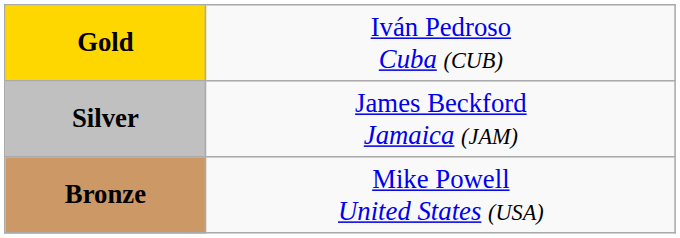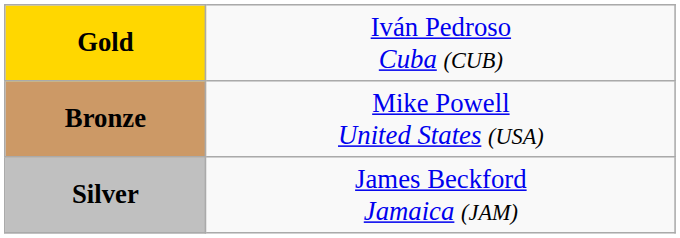rows swapped: Silver <-> Bronze
